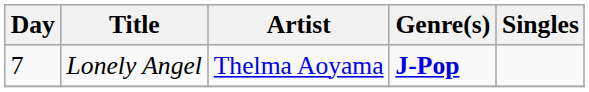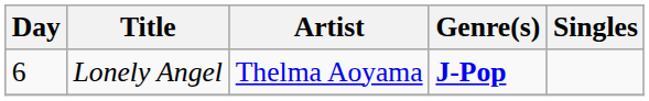Lonely Angel | Day: 7 -> 6
